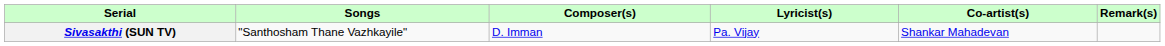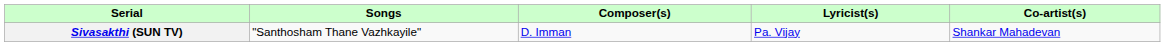- column: Remark(s)
